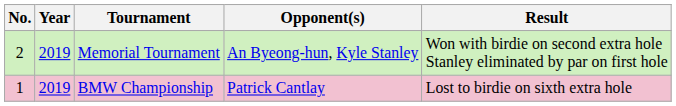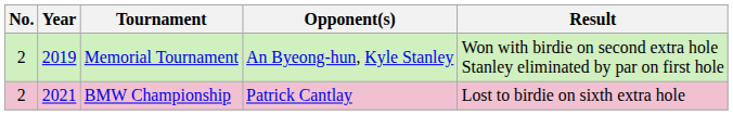BMW Championship | No.: 1 -> 2
BMW Championship | Year: 2019 -> 2021
